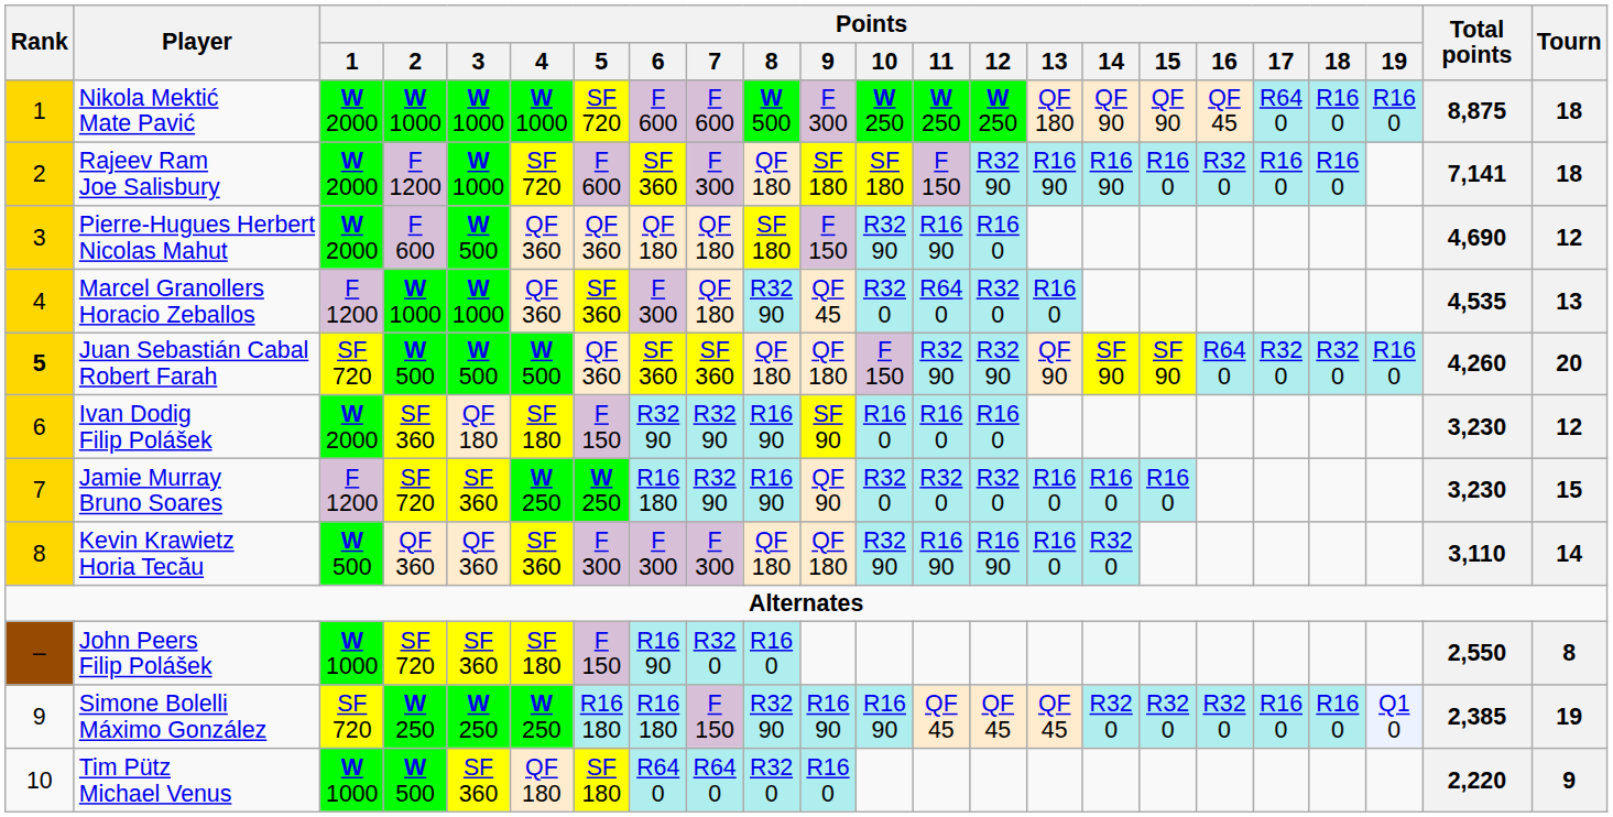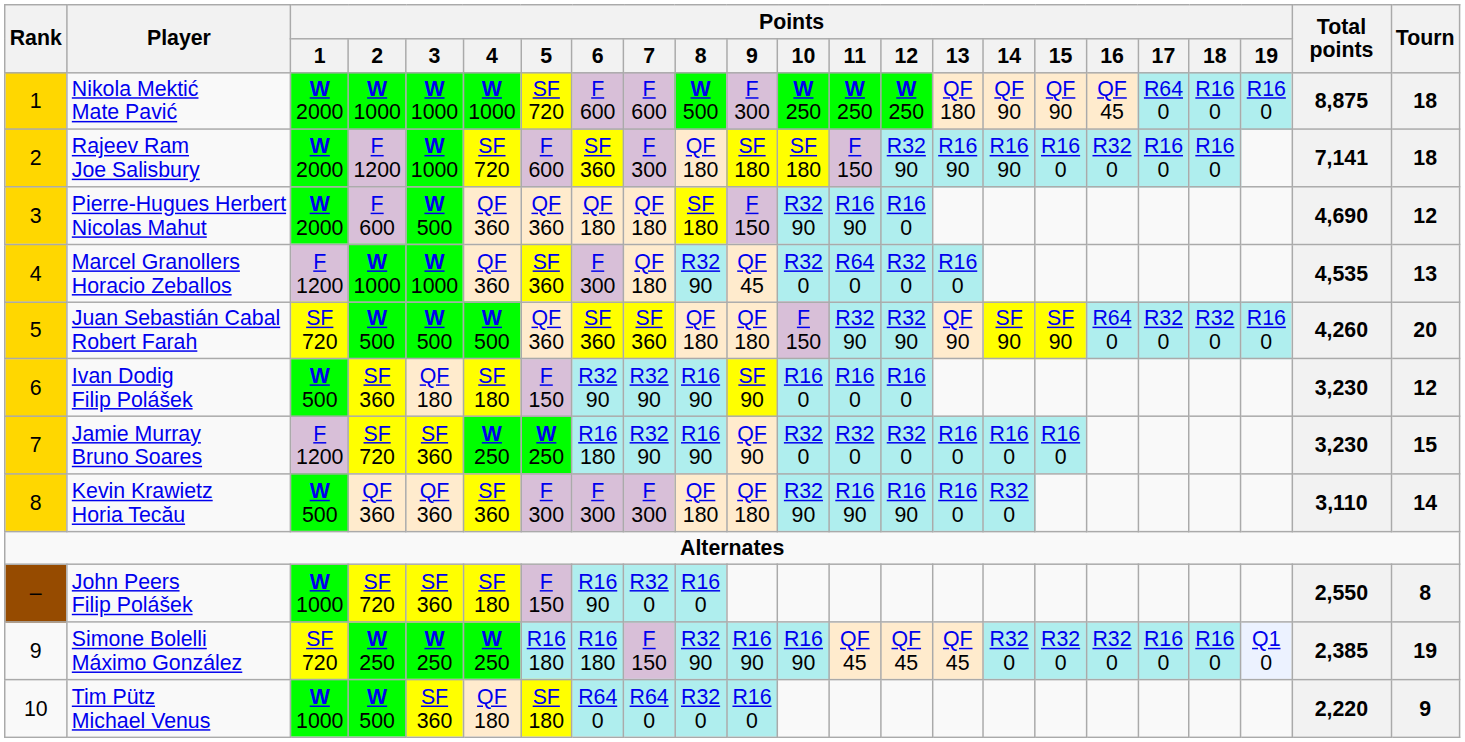Juan Sebastián Cabal Robert Farah | Rank: bold -> normal
Ivan Dodig Filip Polášek | Points / 1: W 2000 -> W 500
